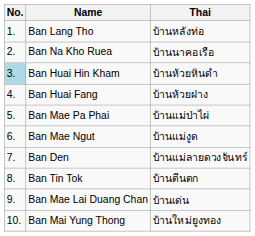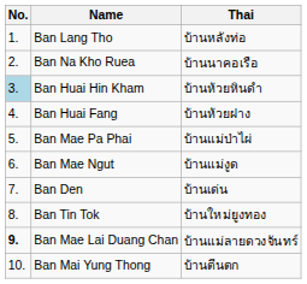Ban Den | Thai: บ้านแม่ลายดวงจันทร์ -> บ้านเด่น
Ban Tin Tok | Thai: บ้านตีนตก -> บ้านใหม่ยูงทอง
Ban Mae Lai Duang Chan | No.: normal -> bold
Ban Mae Lai Duang Chan | Thai: บ้านเด่น -> บ้านแม่ลายดวงจันทร์
Ban Mai Yung Thong | Thai: บ้านใหม่ยูงทอง -> บ้านตีนตก
